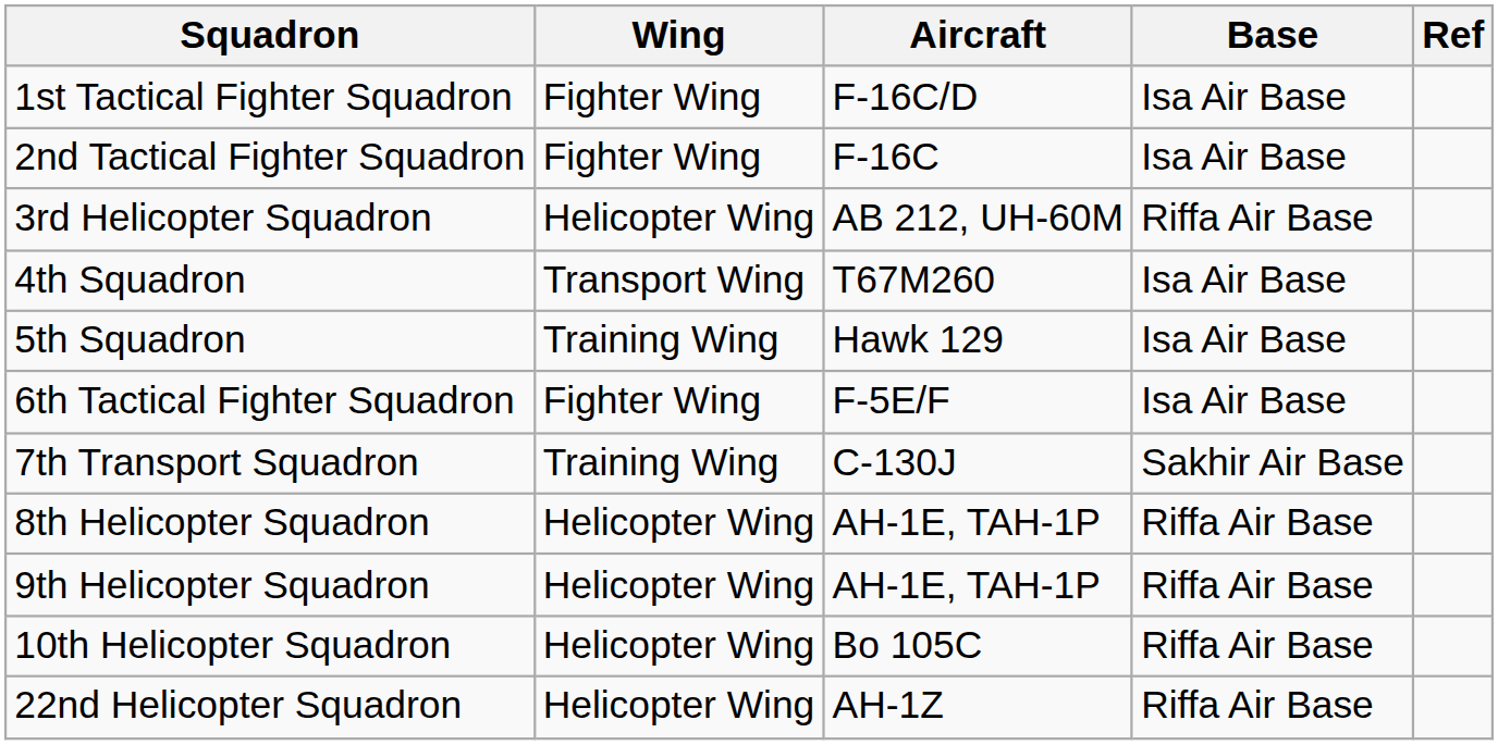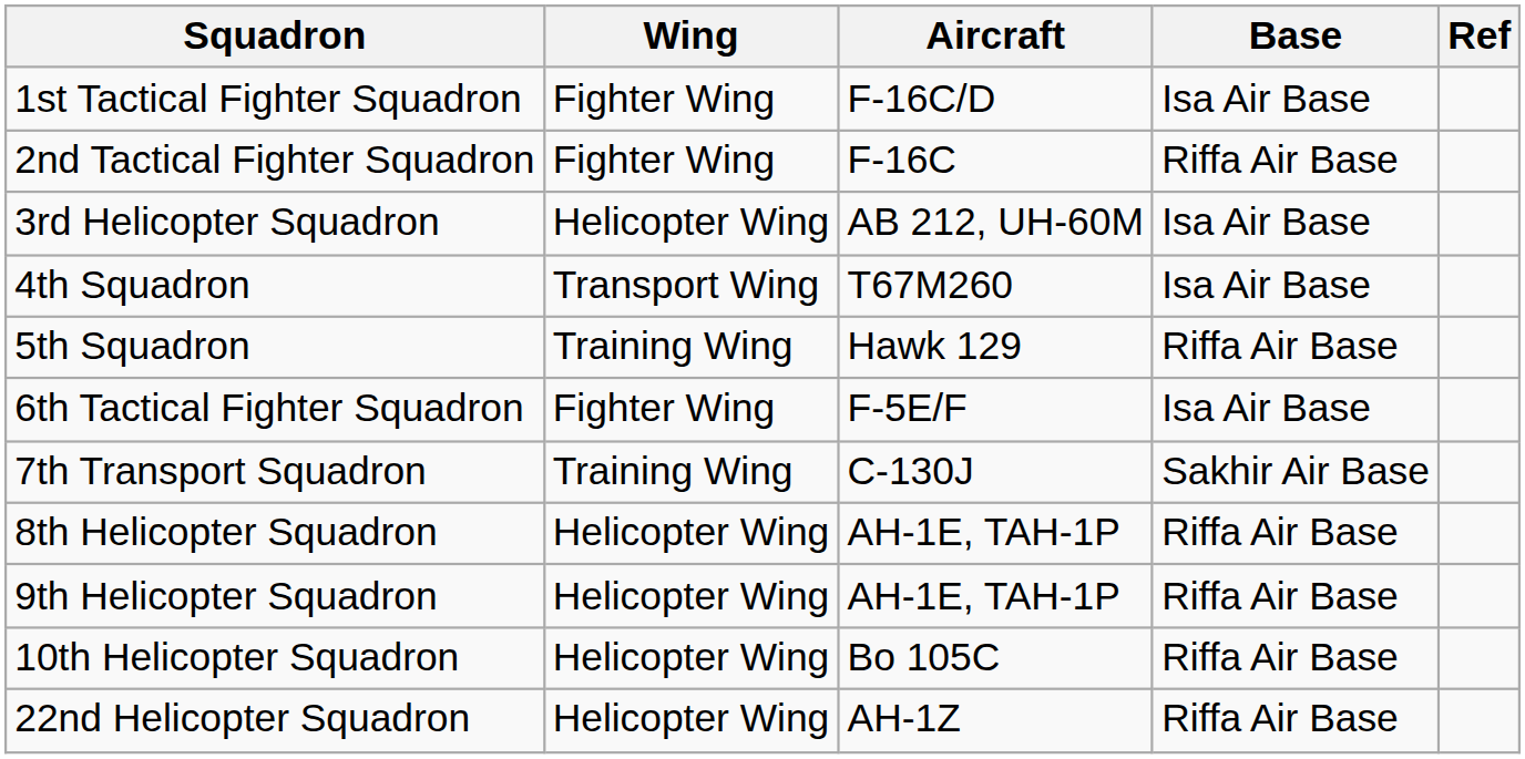2nd Tactical Fighter Squadron | Base: Isa Air Base -> Riffa Air Base
3rd Helicopter Squadron | Base: Riffa Air Base -> Isa Air Base
5th Squadron | Base: Isa Air Base -> Riffa Air Base
